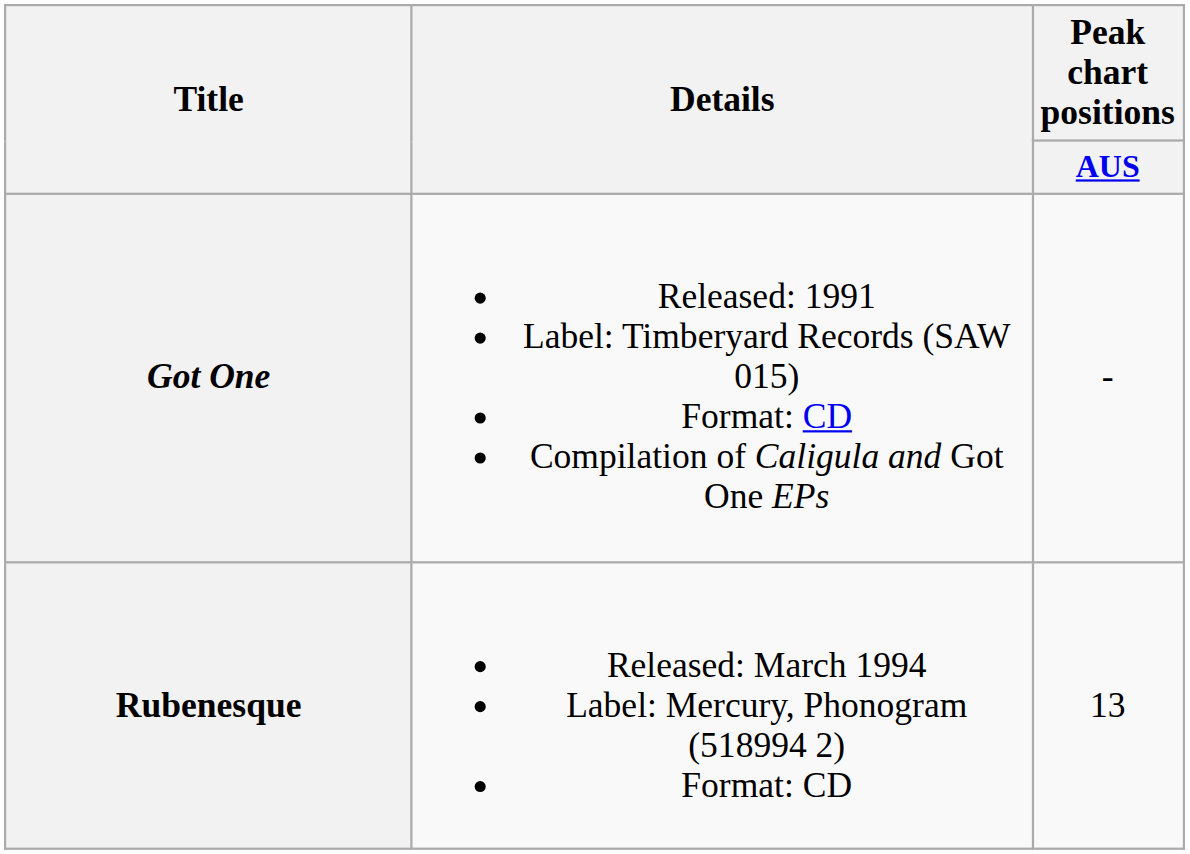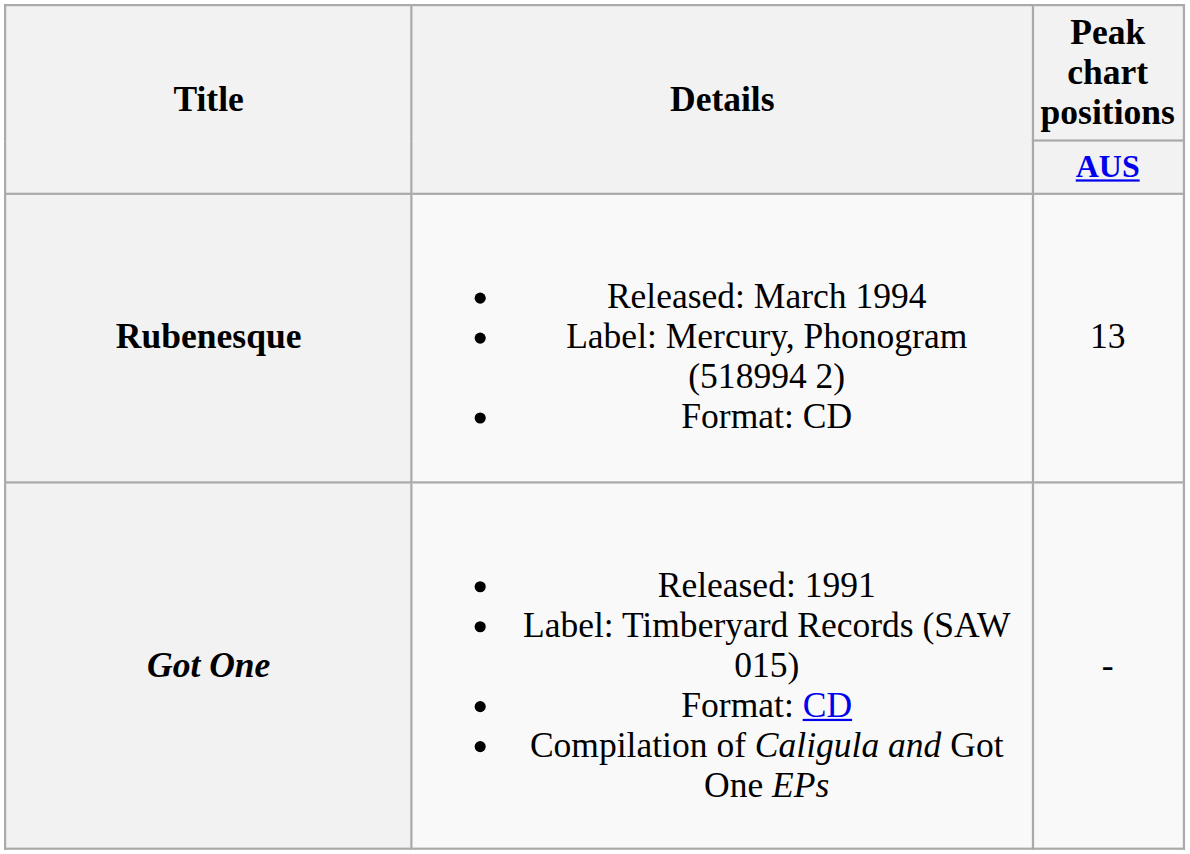rows swapped: Got One <-> Rubenesque
